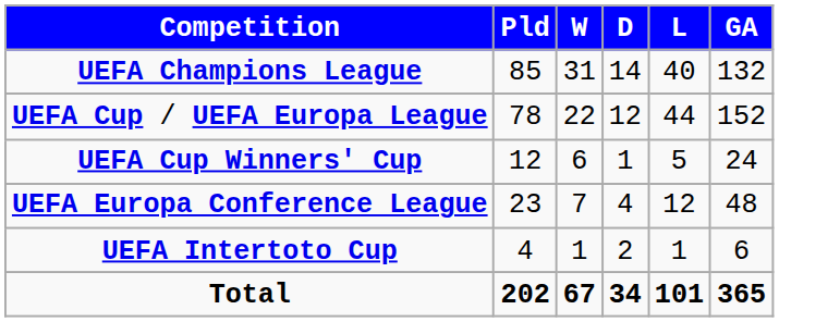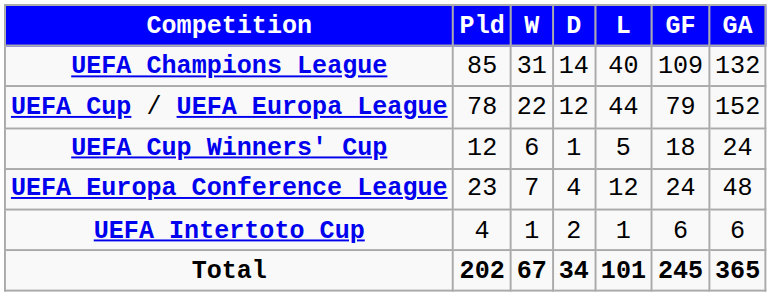+ column: GF | 109 | 79 | 18 | 24 | 6 | 245
